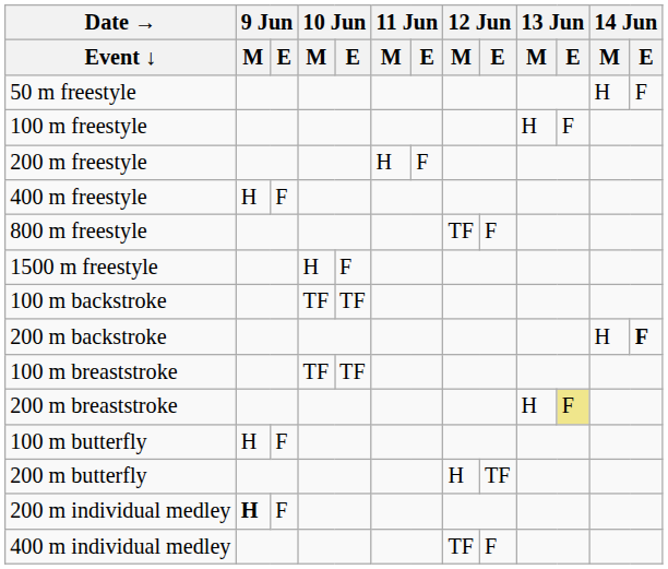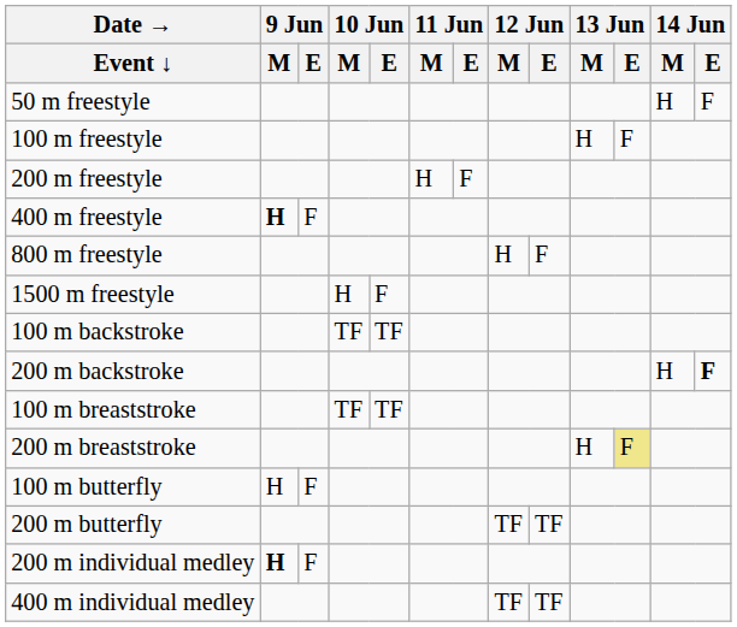400 m freestyle | 9 Jun / M: normal -> bold
800 m freestyle | 12 Jun / M: TF -> H
200 m butterfly | 12 Jun / M: H -> TF
400 m individual medley | 12 Jun / E: F -> TF
